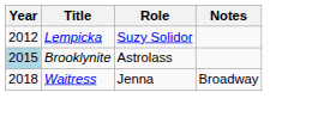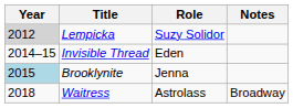Lempicka | Year: no background -> lightgrey background
+ row: 2014–15 | Invisible Thread | Eden
Brooklynite | Role: Astrolass -> Jenna
Waitress | Role: Jenna -> Astrolass
